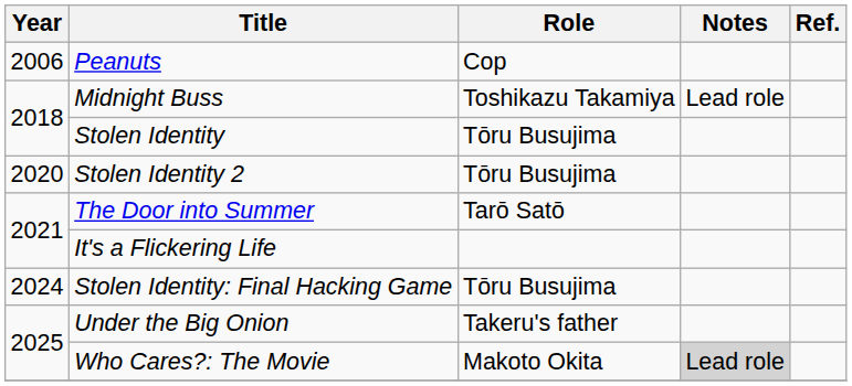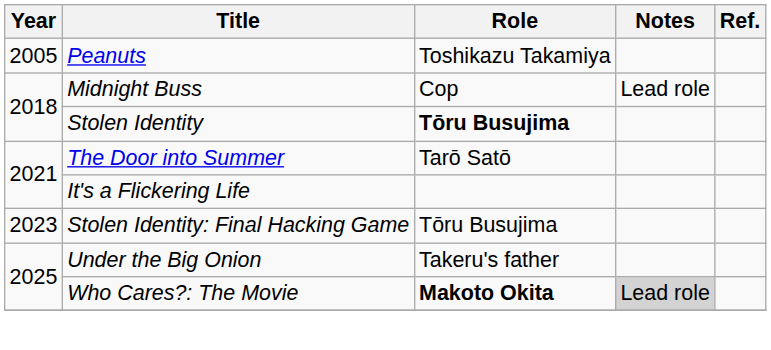Peanuts | Year: 2006 -> 2005
Peanuts | Role: Cop -> Toshikazu Takamiya
Midnight Buss | Role: Toshikazu Takamiya -> Cop
Stolen Identity | Role: normal -> bold
- row: 2020 | Stolen Identity 2 | Tōru Busujima
Stolen Identity: Final Hacking Game | Year: 2024 -> 2023
Who Cares?: The Movie | Role: normal -> bold
